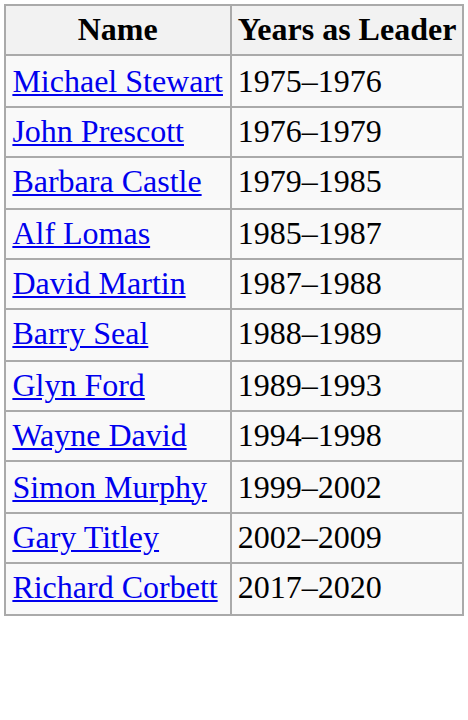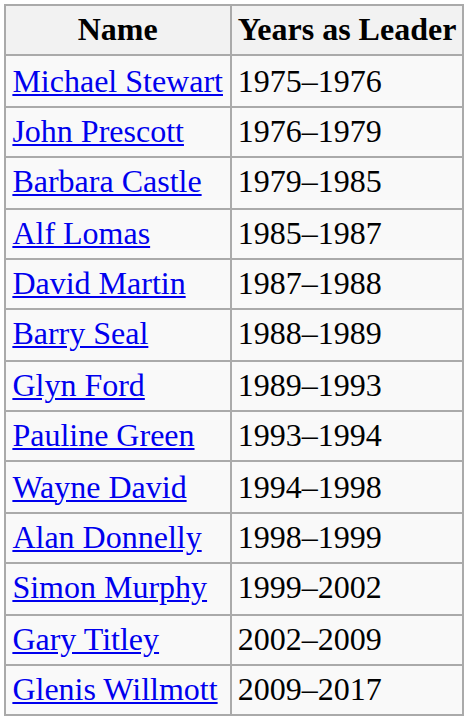+ row: Pauline Green | 1993–1994
+ row: Alan Donnelly | 1998–1999
+ row: Glenis Willmott | 2009–2017
- row: Richard Corbett | 2017–2020
